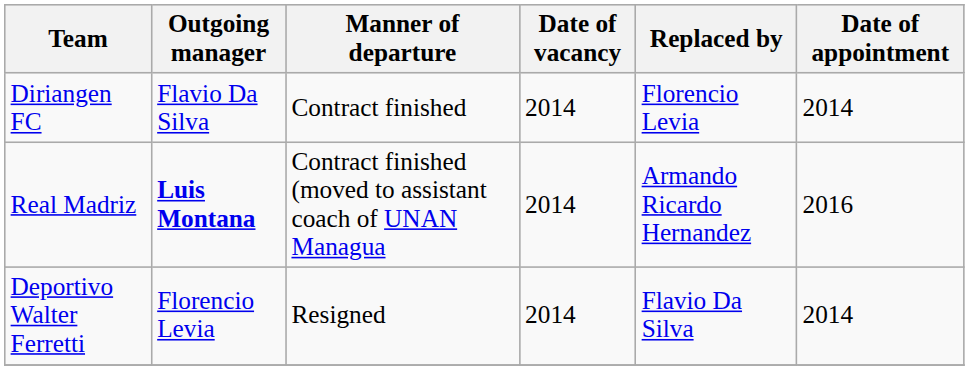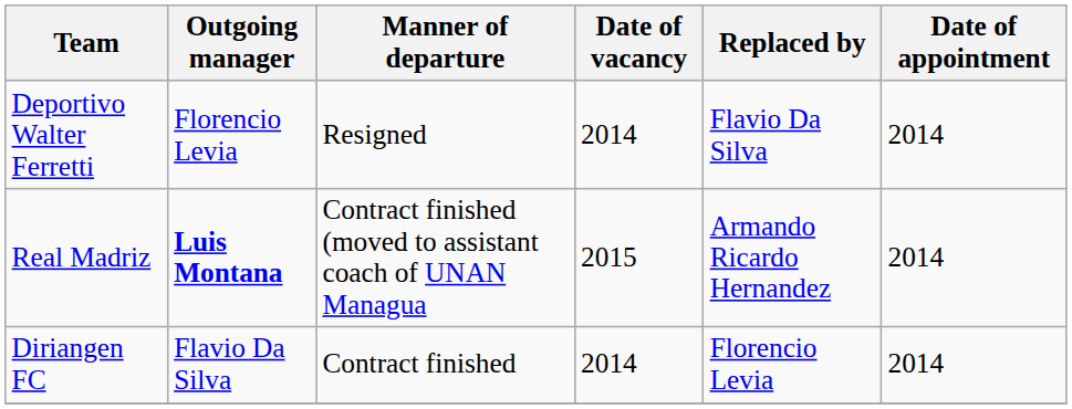rows swapped: Deportivo Walter Ferretti <-> Diriangen FC
Real Madriz | Date of vacancy: 2014 -> 2015
Real Madriz | Date of appointment: 2016 -> 2014
